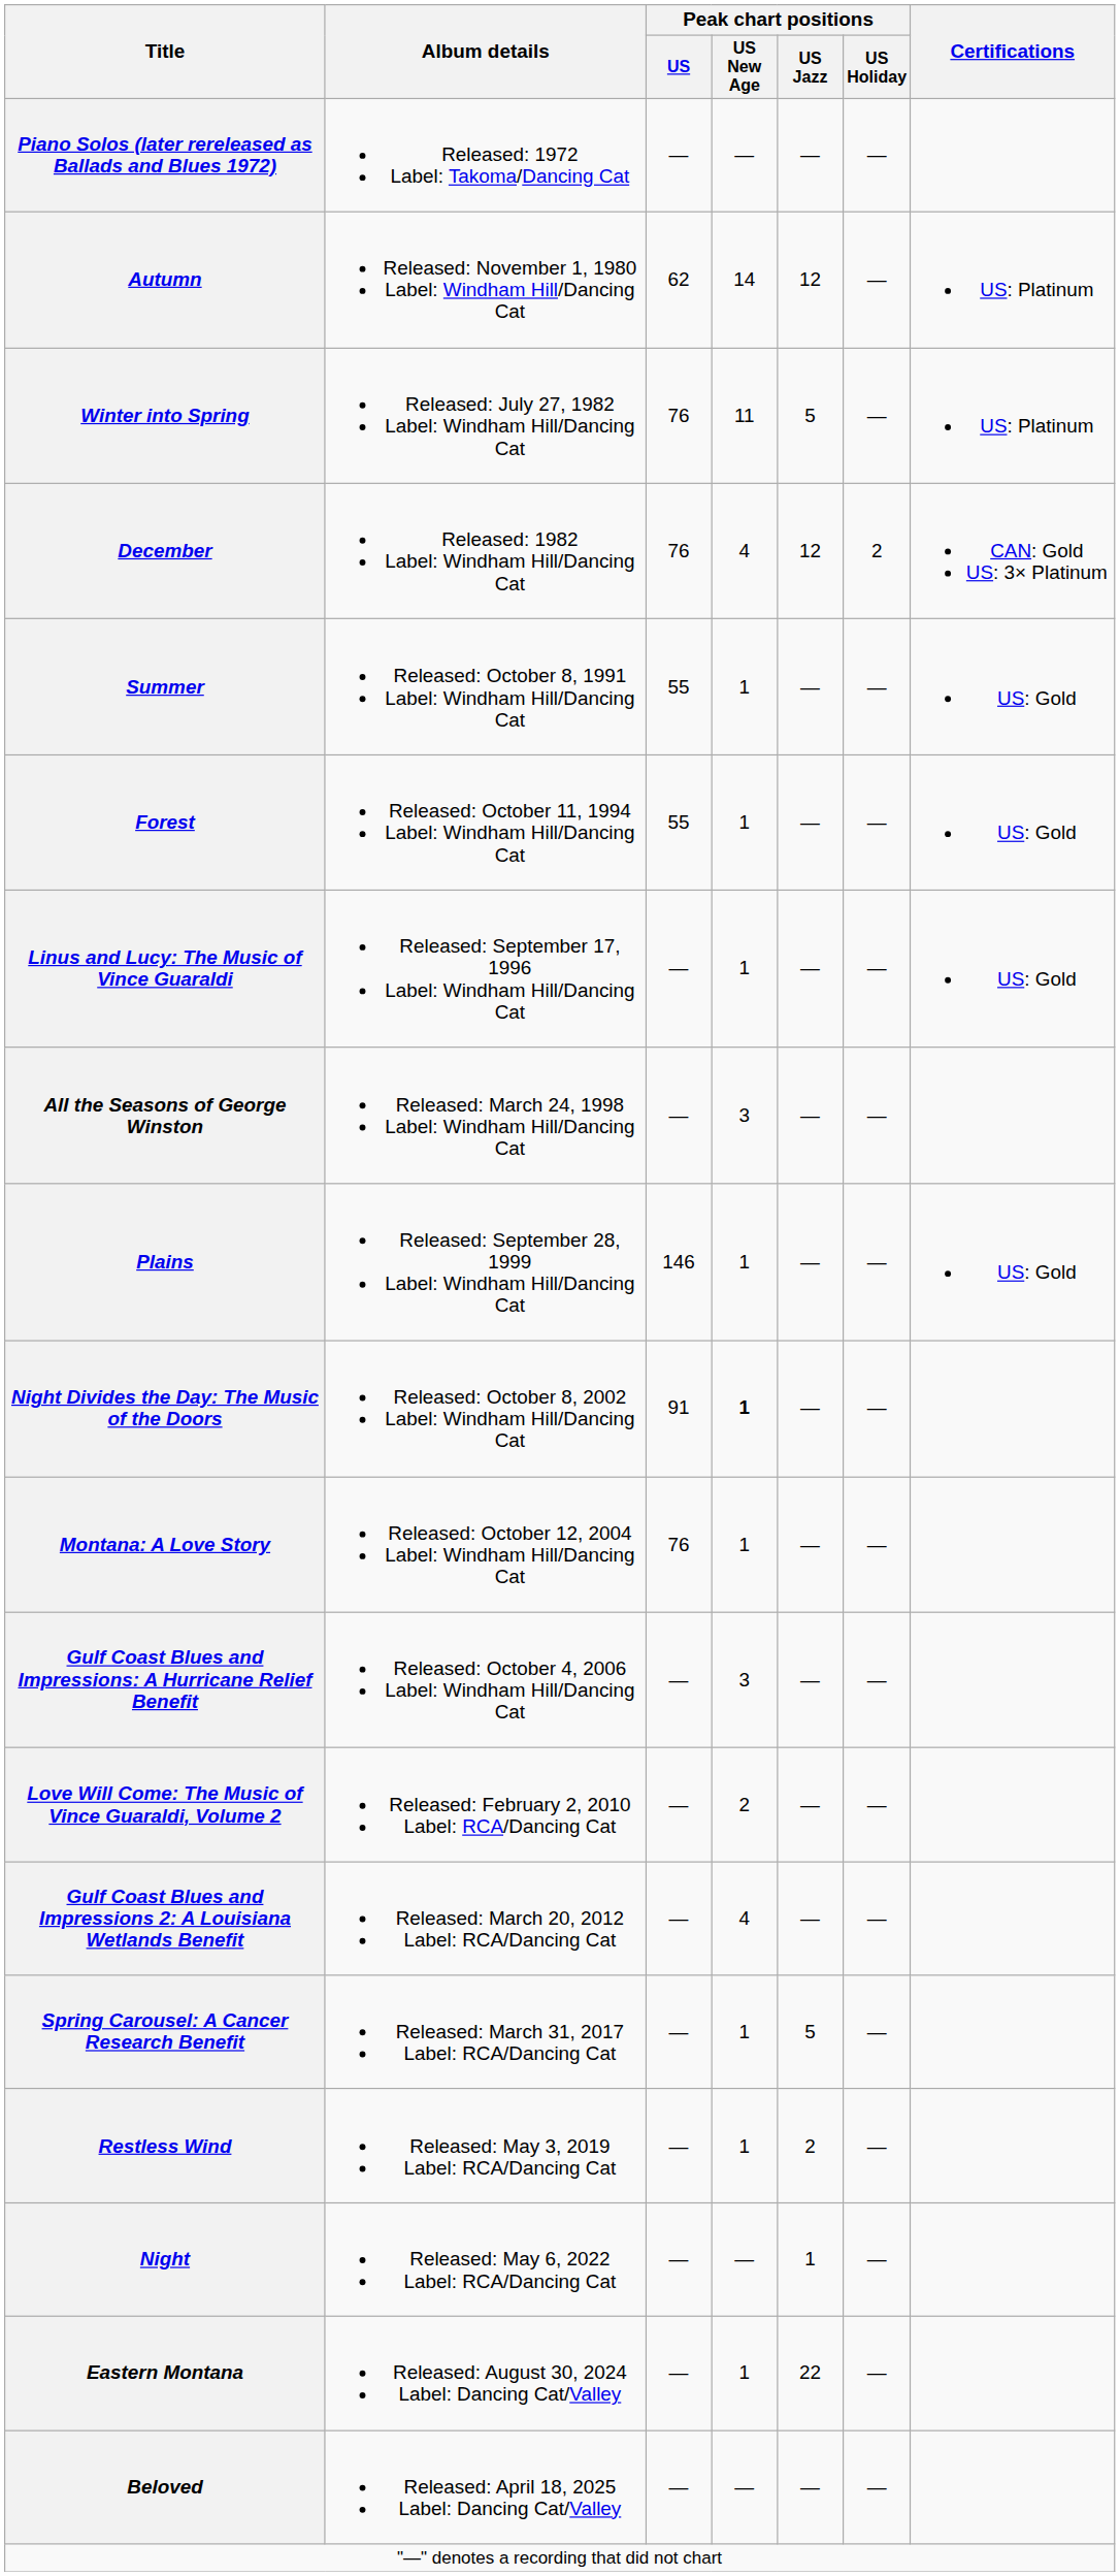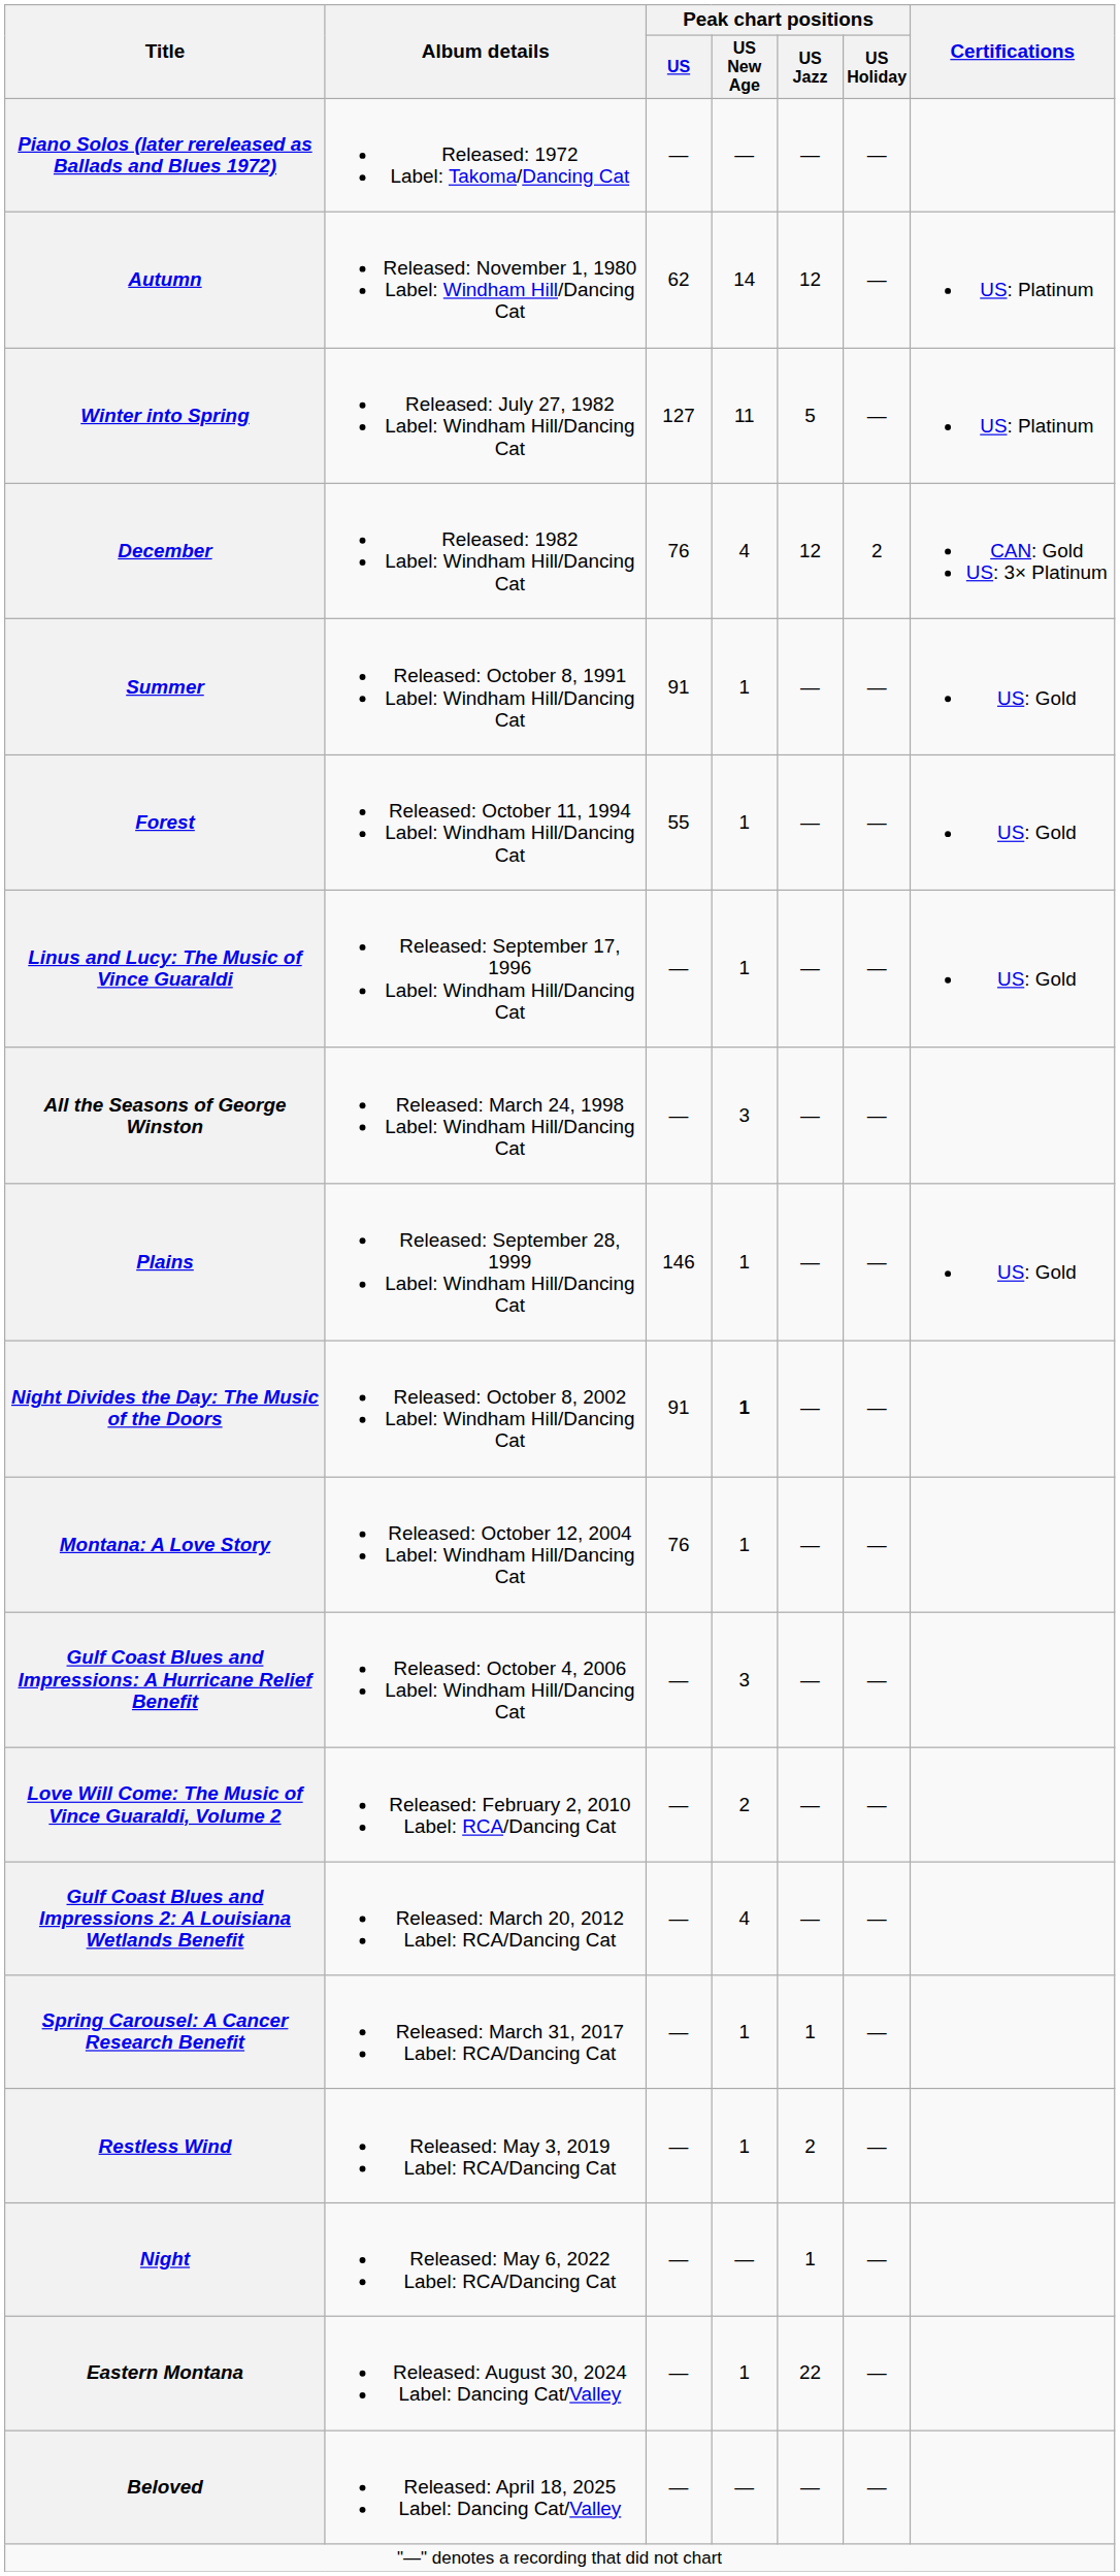Winter into Spring | Peak chart positions / US: 76 -> 127
Summer | Peak chart positions / US: 55 -> 91
Spring Carousel: A Cancer Research Benefit | Peak chart positions / US Jazz: 5 -> 1
